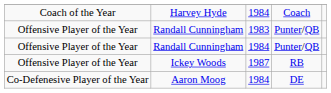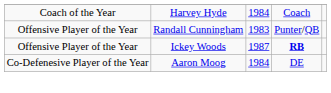- row: Offensive Player of the Year | Randall Cunningham | 1984 | Punter/QB
Ickey Woods | column 4: normal -> bold
